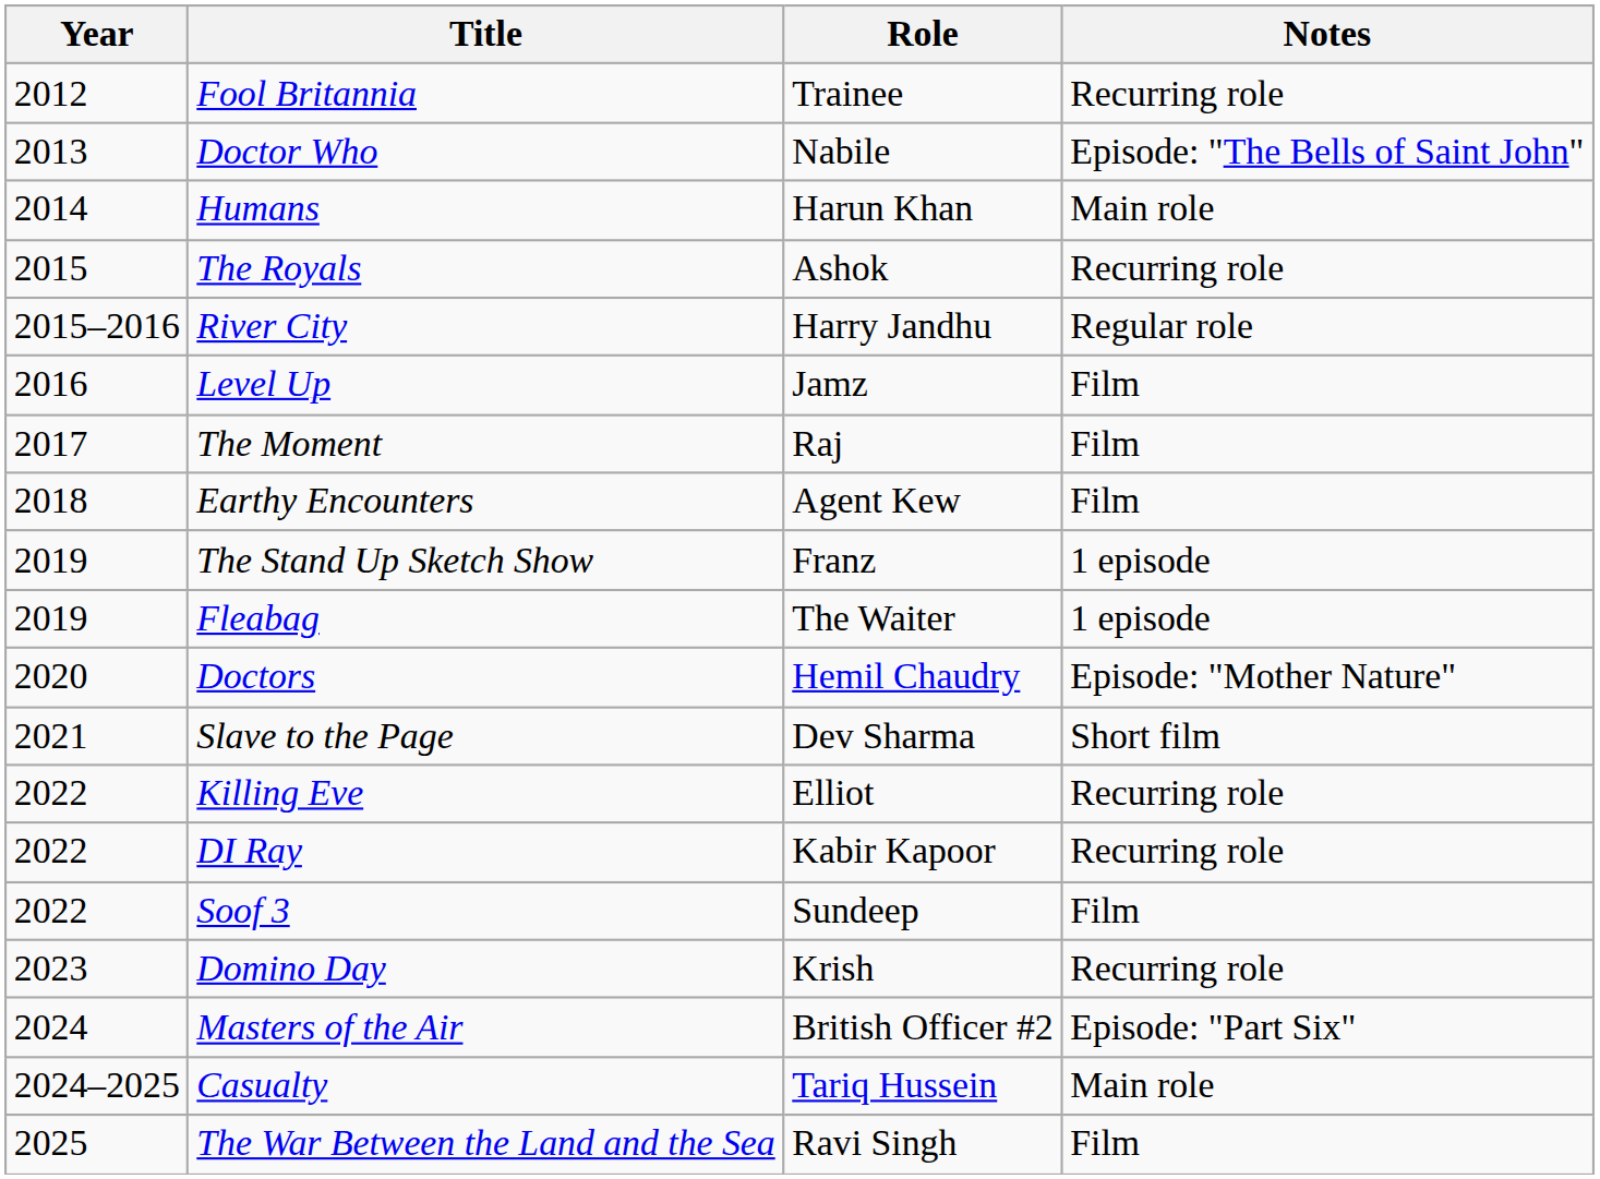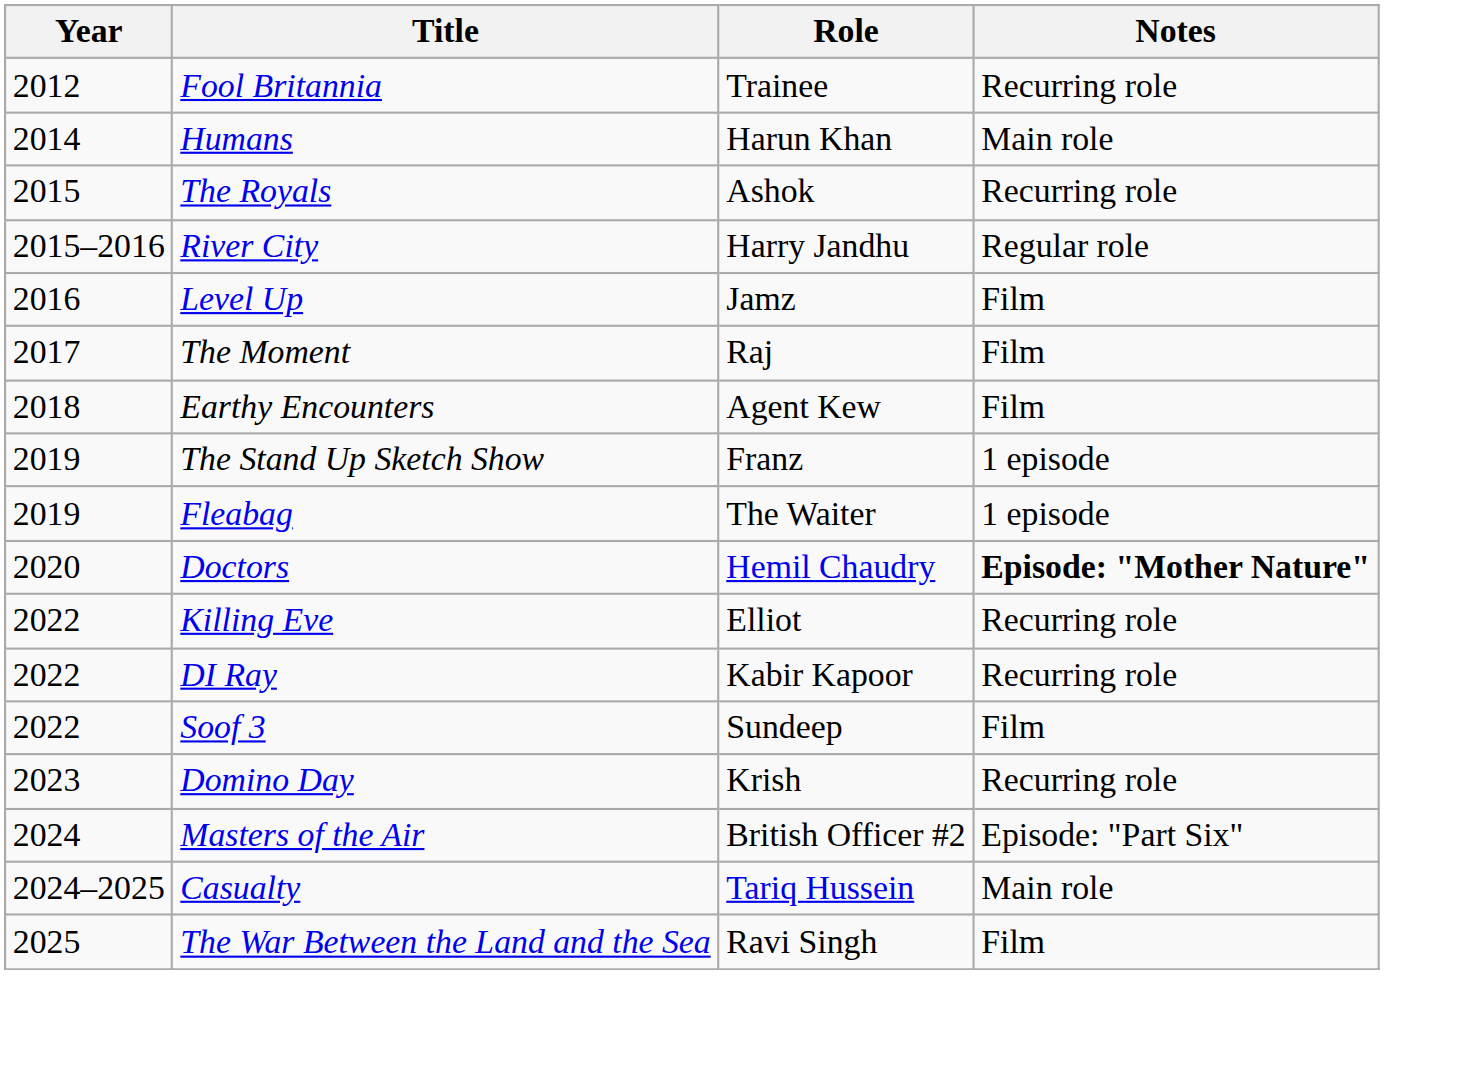- row: 2013 | Doctor Who | Nabile | Episode: "The Bells of Saint John"
Doctors | Notes: normal -> bold
- row: 2021 | Slave to the Page | Dev Sharma | Short film
